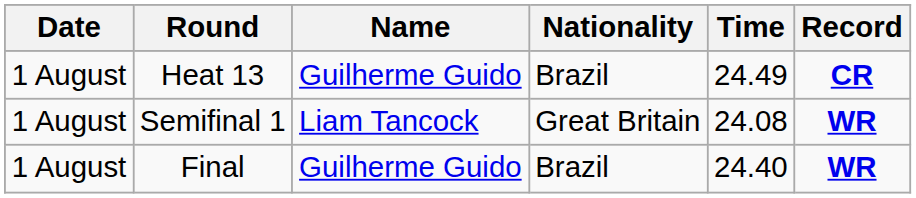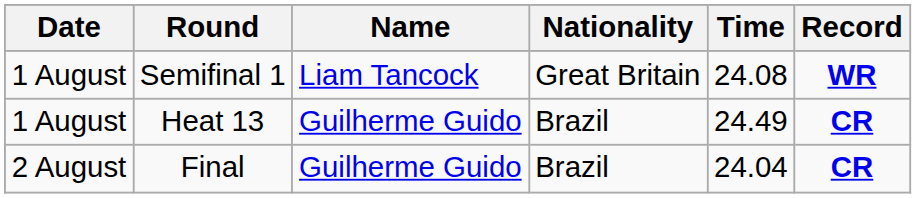rows swapped: Heat 13 <-> Semifinal 1
Final | Date: 1 August -> 2 August
Final | Time: 24.40 -> 24.04
Final | Record: WR -> CR
